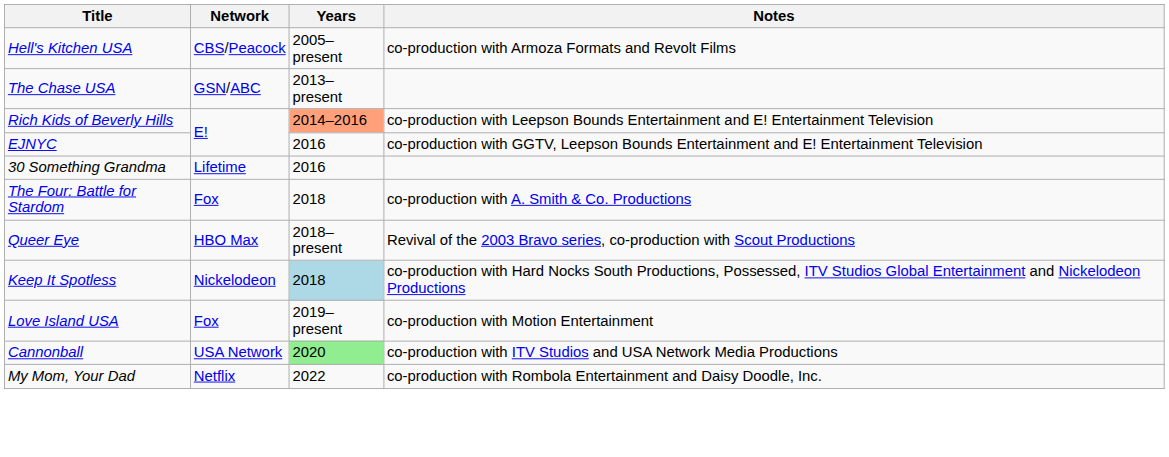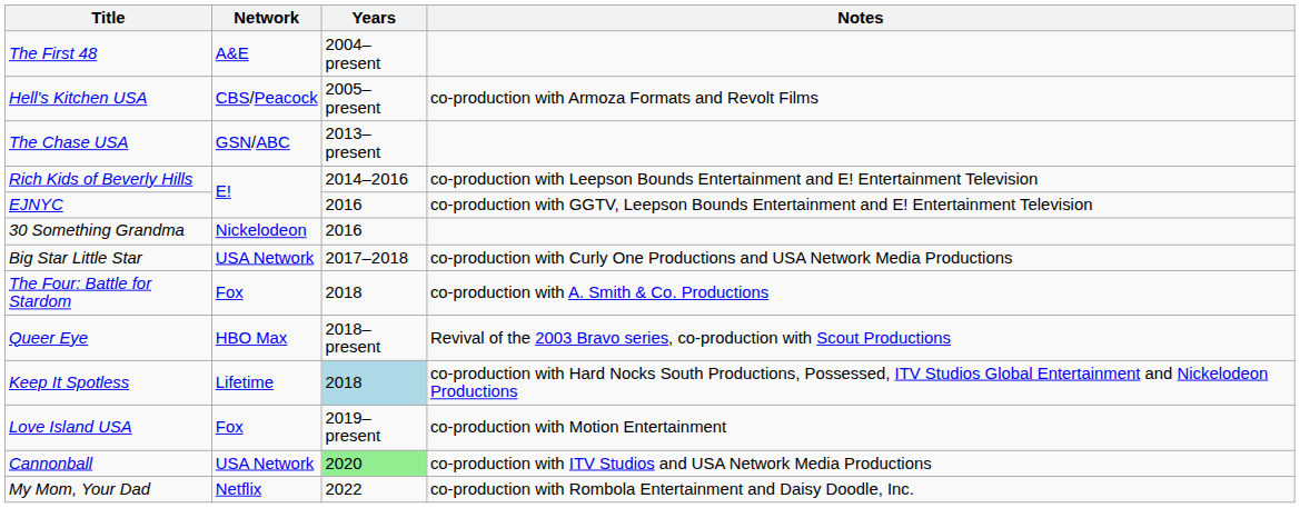+ row: The First 48 | A&E | 2004–present
Rich Kids of Beverly Hills | Years: lightsalmon background -> no background
30 Something Grandma | Network: Lifetime -> Nickelodeon
+ row: Big Star Little Star | USA Network | 2017–2018 | co-production with Curly One Productions and USA Network Media Productions
Keep It Spotless | Network: Nickelodeon -> Lifetime
